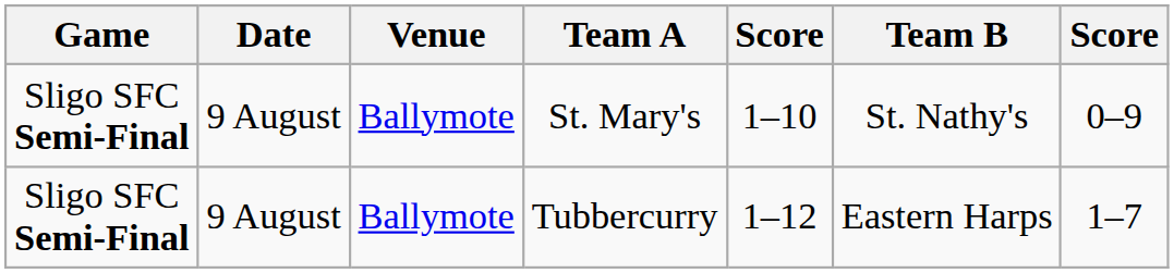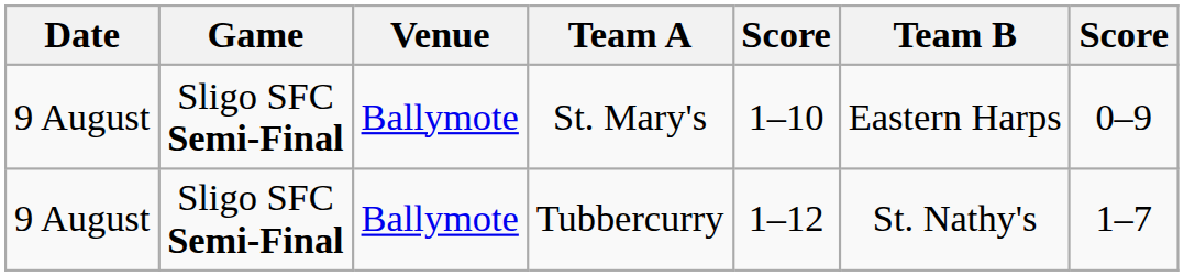columns swapped: Game <-> Date
St. Mary's | Team B: St. Nathy's -> Eastern Harps
Tubbercurry | Team B: Eastern Harps -> St. Nathy's
